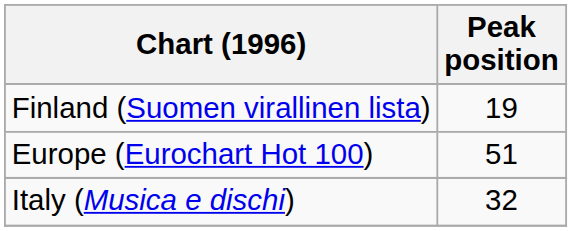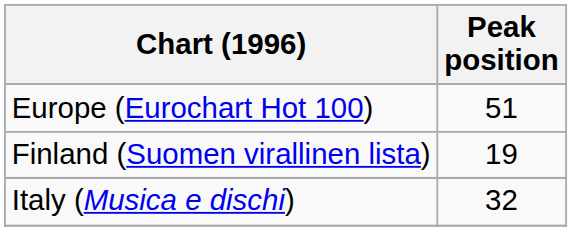rows swapped: Europe (Eurochart Hot 100) <-> Finland (Suomen virallinen lista)
